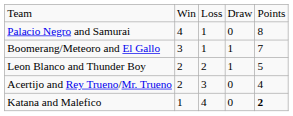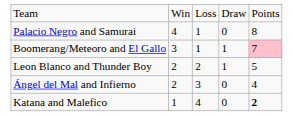Boomerang/Meteoro and El Gallo | column 5: no background -> pink background
+ row: Ángel del Mal and Infierno | 2 | 3 | 0 | 4
- row: Acertijo and Rey Trueno/Mr. Trueno | 2 | 3 | 0 | 4
